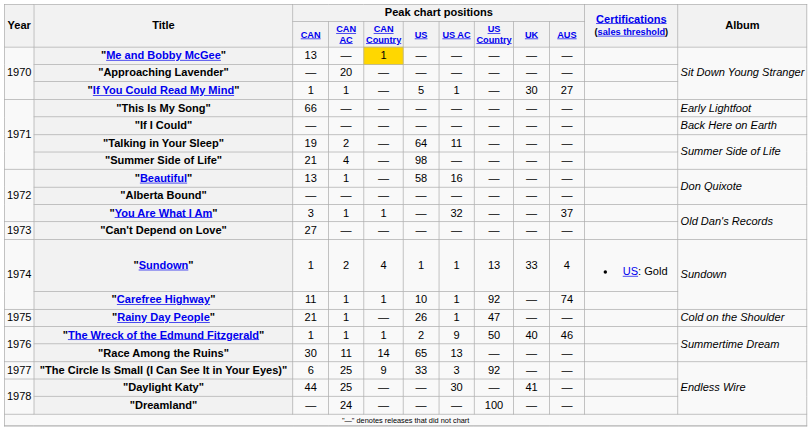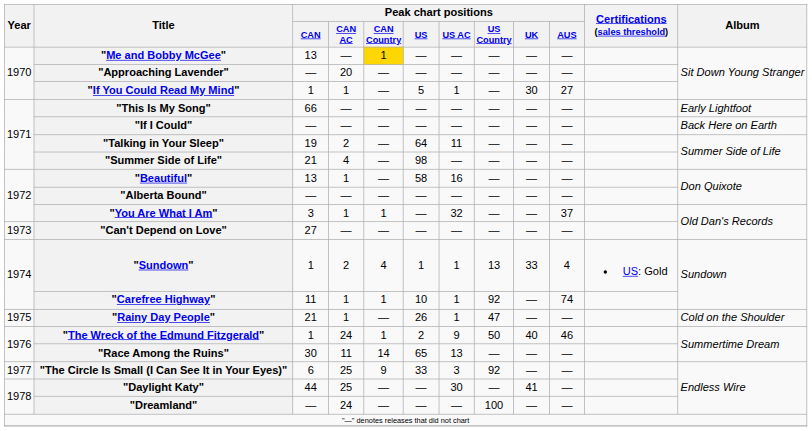"The Wreck of the Edmund Fitzgerald" | Peak chart positions / CAN AC: 1 -> 24
